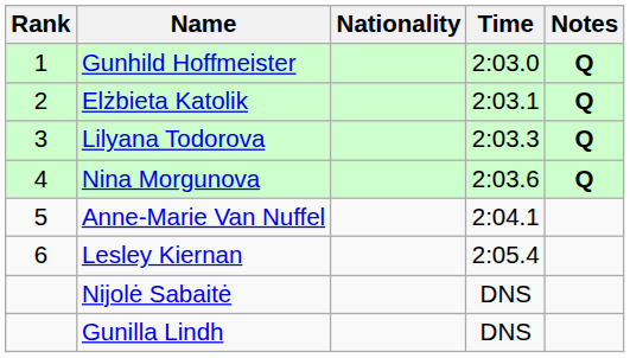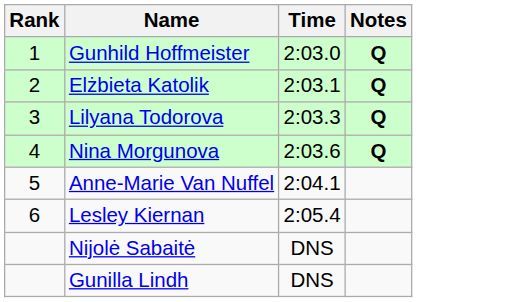- column: Nationality
